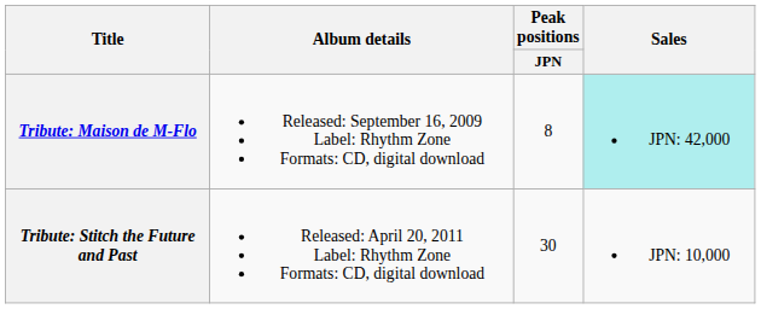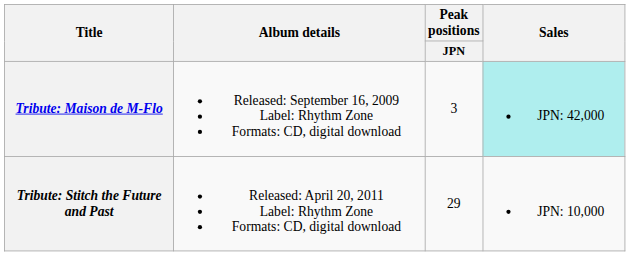Tribute: Maison de M-Flo | Peak positions / JPN: 8 -> 3
Tribute: Stitch the Future and Past | Peak positions / JPN: 30 -> 29
